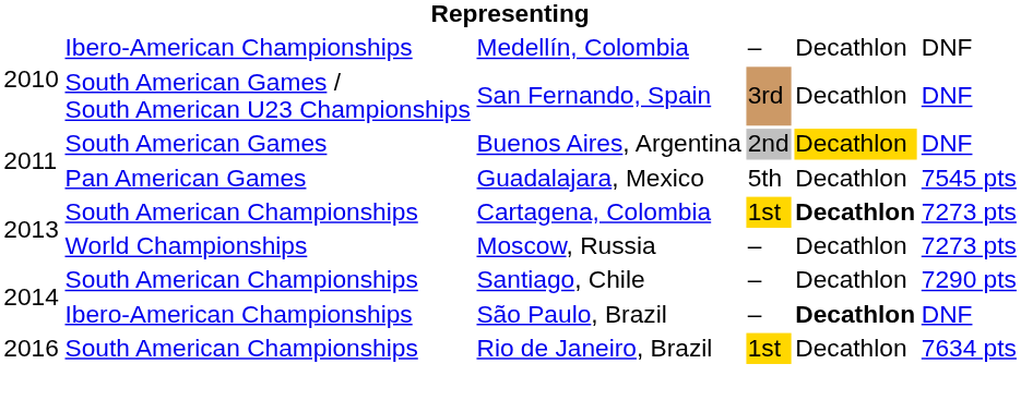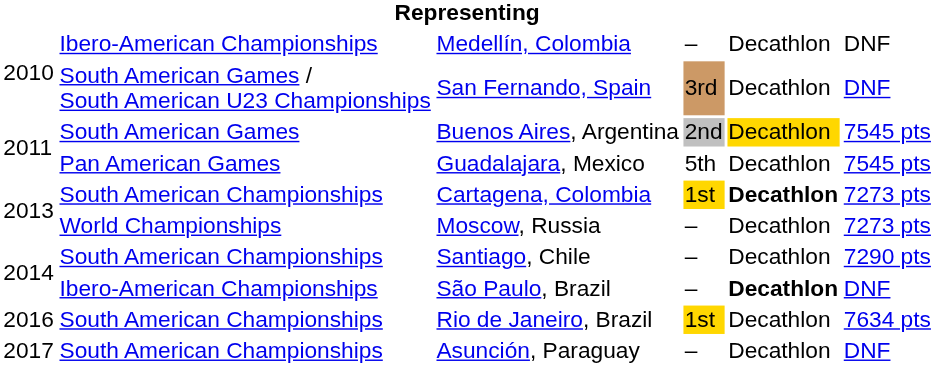Buenos Aires, Argentina | column 6: DNF -> 7545 pts
+ row: 2017 | South American Championships | Asunción, Paraguay | – | Decathlon | DNF
